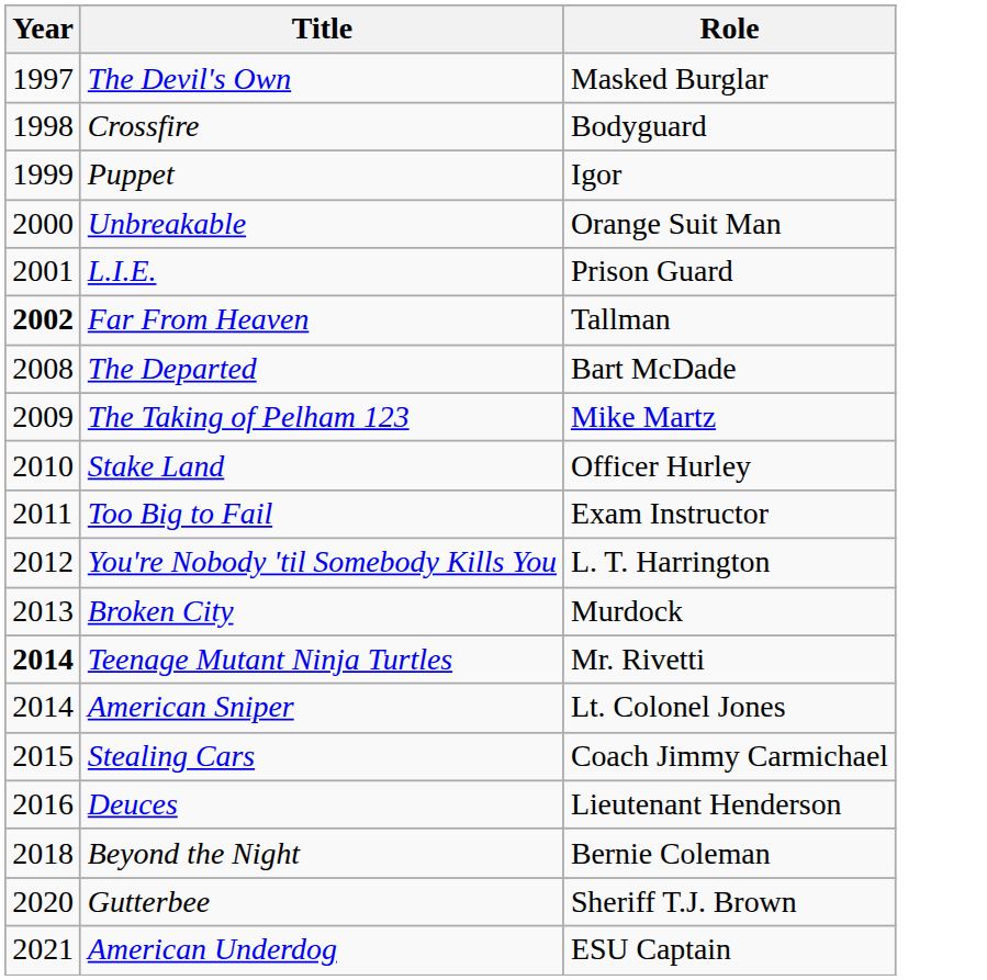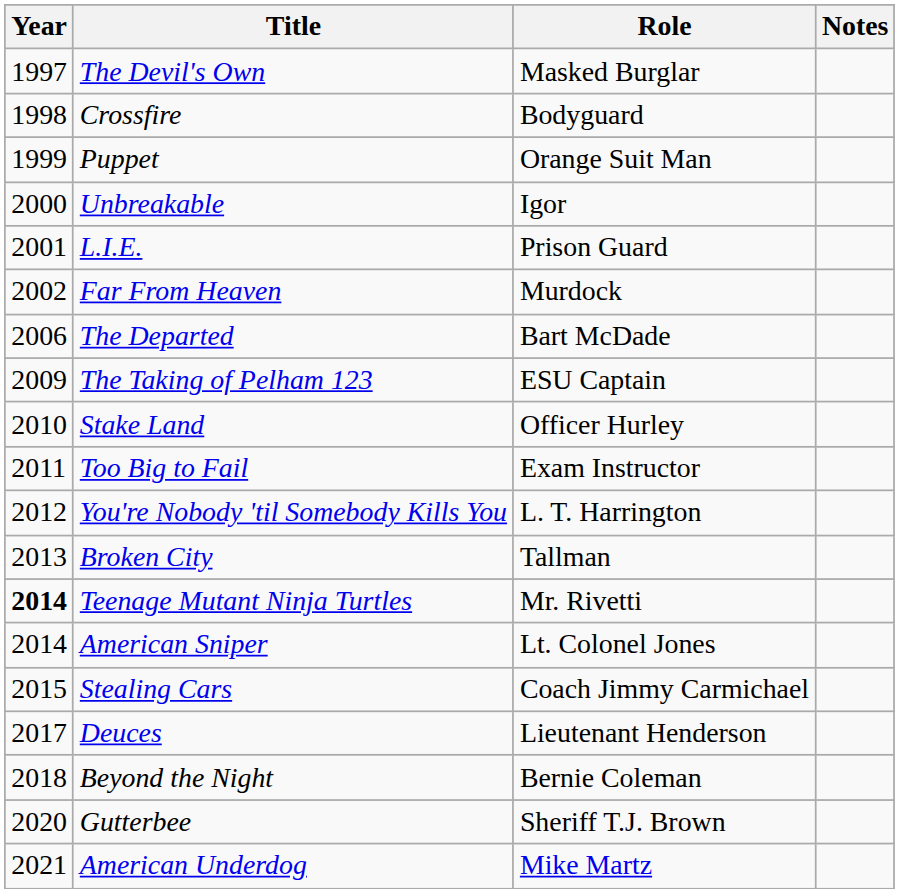+ column: Notes
Puppet | Role: Igor -> Orange Suit Man
Unbreakable | Role: Orange Suit Man -> Igor
Far From Heaven | Year: bold -> normal
Far From Heaven | Role: Tallman -> Murdock
The Departed | Year: 2008 -> 2006
The Taking of Pelham 123 | Role: Mike Martz -> ESU Captain
Broken City | Role: Murdock -> Tallman
Deuces | Year: 2016 -> 2017
American Underdog | Role: ESU Captain -> Mike Martz
